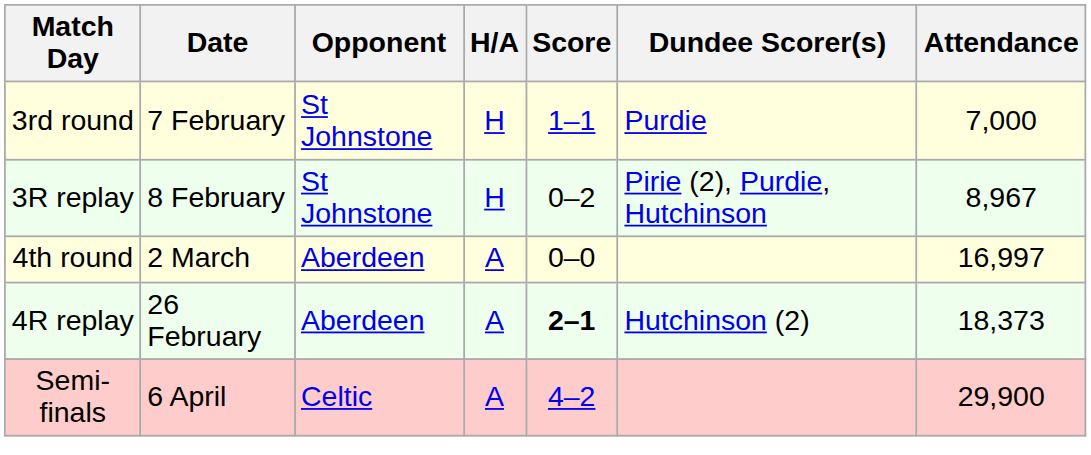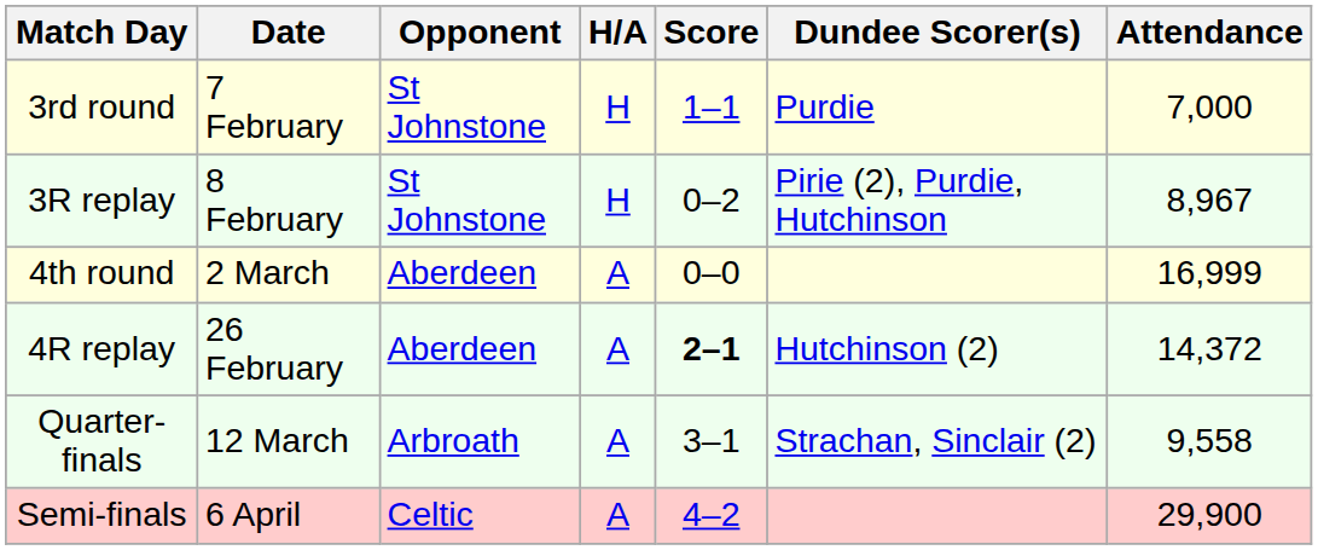4th round | Attendance: 16,997 -> 16,999
4R replay | Attendance: 18,373 -> 14,372
+ row: Quarter-finals | 12 March | Arbroath | A | 3–1 | Strachan, Sinclair (2) | 9,558
